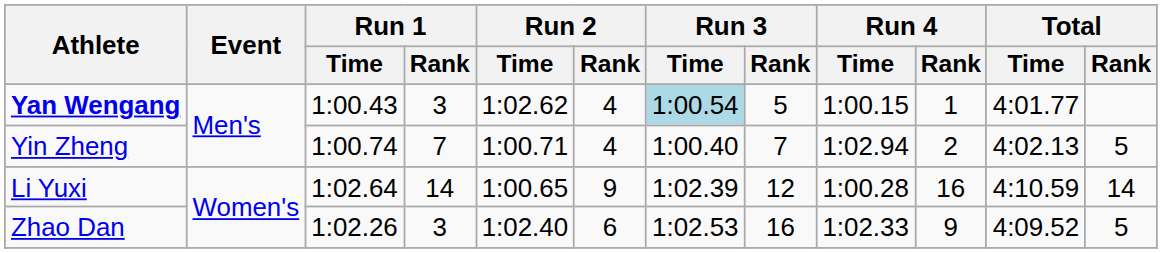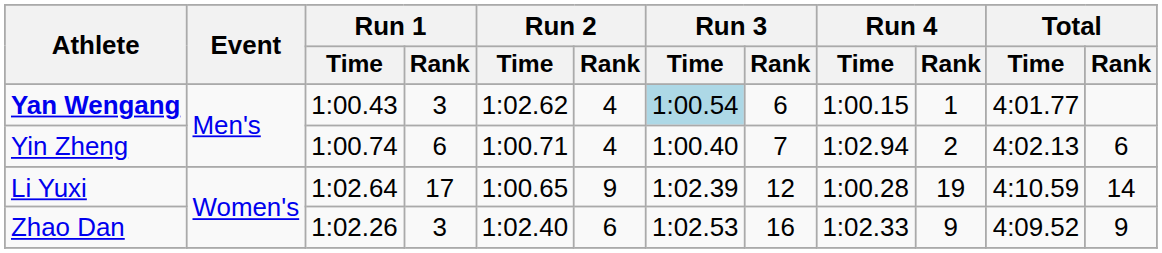Yan Wengang | Run 3 / Rank: 5 -> 6
Yin Zheng | Run 1 / Rank: 7 -> 6
Yin Zheng | Total / Rank: 5 -> 6
Li Yuxi | Run 1 / Rank: 14 -> 17
Li Yuxi | Run 4 / Rank: 16 -> 19
Zhao Dan | Total / Rank: 5 -> 9
